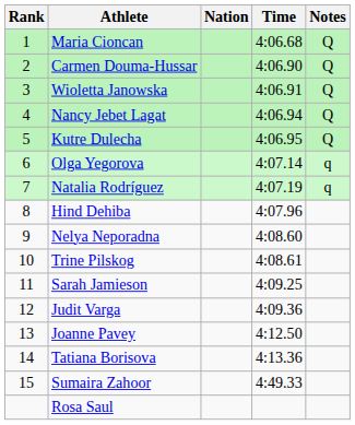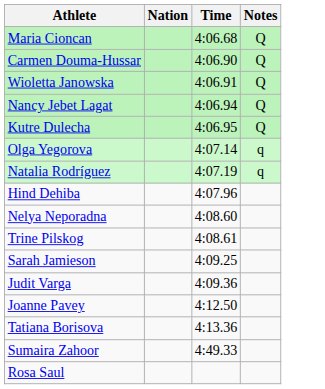- column: Rank | 1 | 2 | 3 | 4 | 5 | 6 | 7 | 8 | 9 | 10 | 11 | 12 | 13 | 14 | 15
